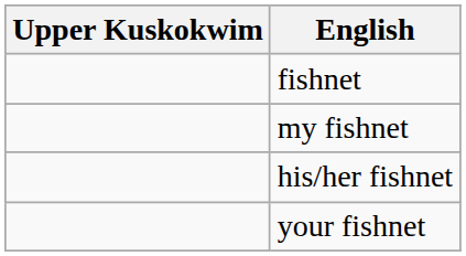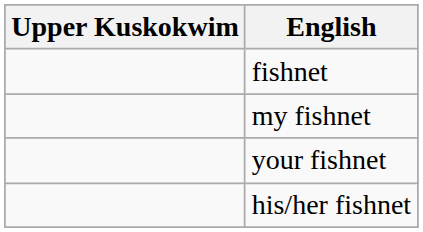rows swapped: your fishnet <-> his/her fishnet
